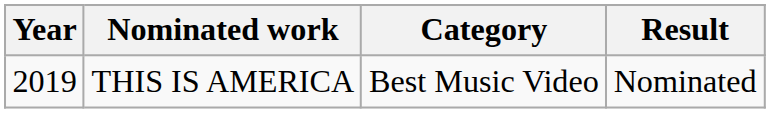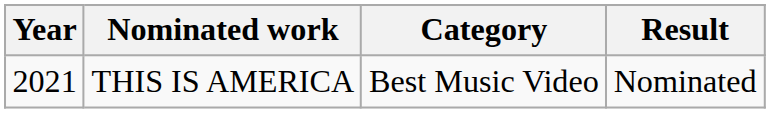THIS IS AMERICA | Year: 2019 -> 2021
